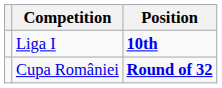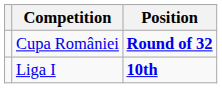rows swapped: Liga I <-> Cupa României
